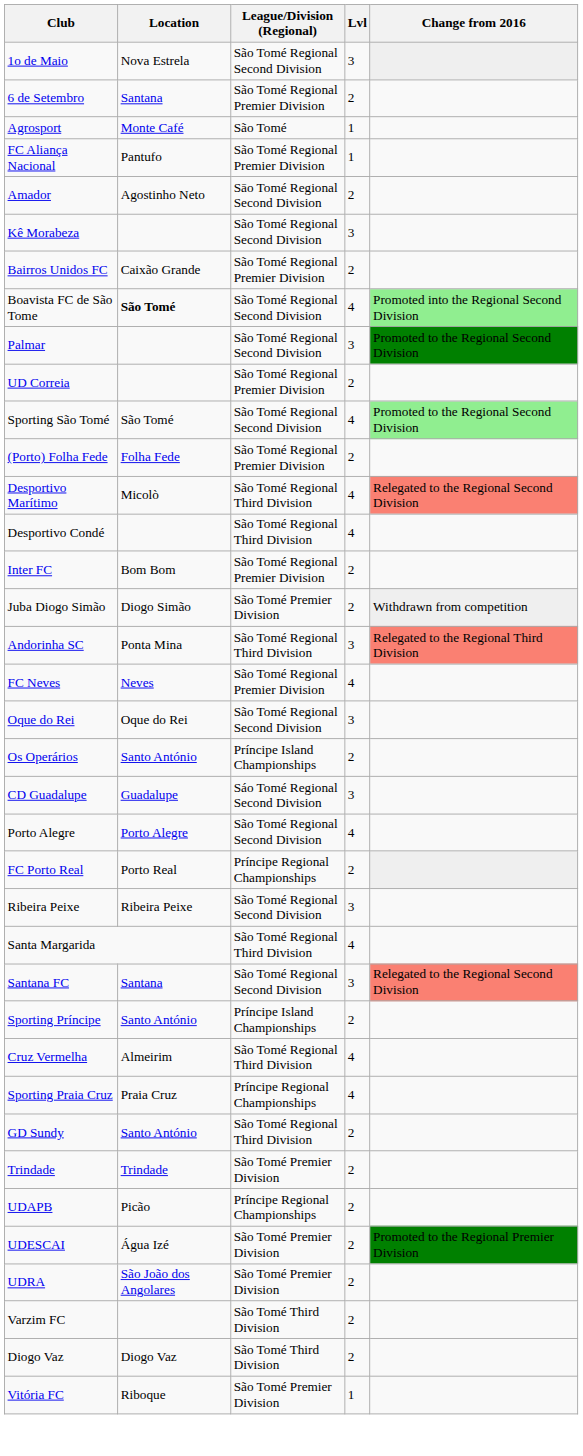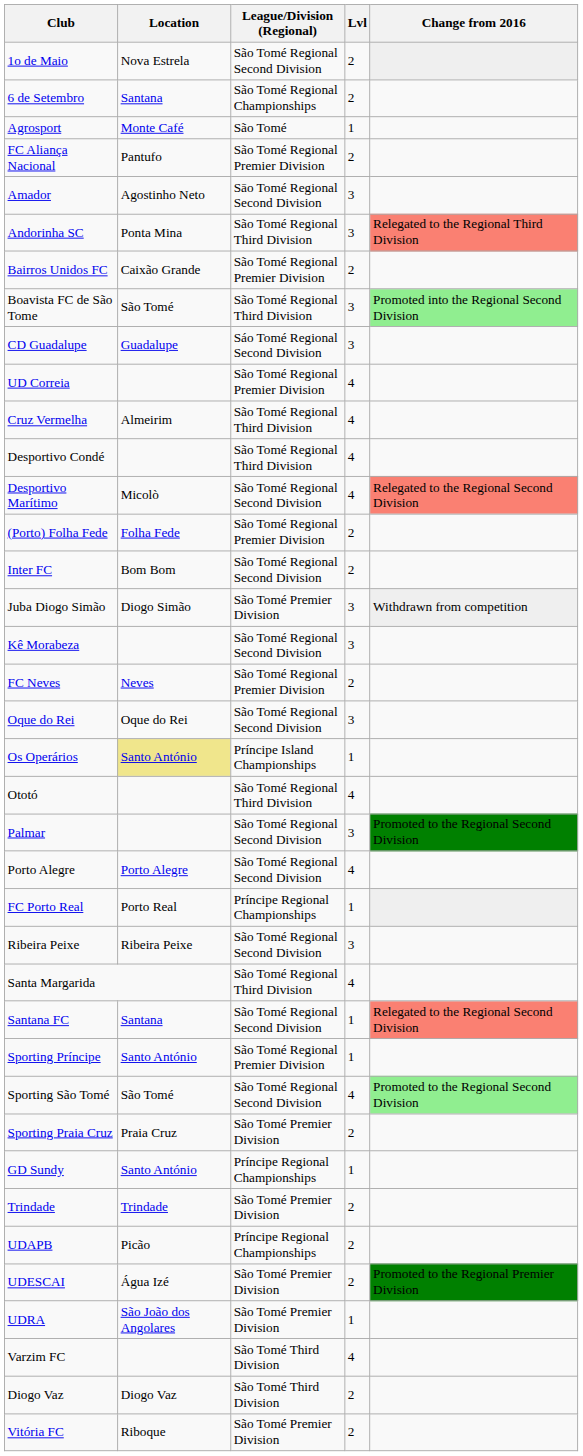1o de Maio | Lvl: 3 -> 2
6 de Setembro | League/Division (Regional): São Tomé Regional Premier Division -> São Tomé Regional Championships
FC Aliança Nacional | Lvl: 1 -> 2
Amador | Lvl: 2 -> 3
rows swapped: Andorinha SC <-> Kê Morabeza
Boavista FC de São Tome | Location: bold -> normal
Boavista FC de São Tome | League/Division (Regional): São Tomé Regional Second Division -> São Tomé Regional Third Division
Boavista FC de São Tome | Lvl: 4 -> 3
rows swapped: CD Guadalupe <-> Palmar
UD Correia | Lvl: 2 -> 4
rows swapped: Cruz Vermelha <-> Sporting São Tomé
rows swapped: Desportivo Condé <-> (Porto) Folha Fede
Desportivo Marítimo | League/Division (Regional): São Tomé Regional Third Division -> São Tomé Regional Second Division
Inter FC | League/Division (Regional): São Tomé Regional Premier Division -> São Tomé Regional Second Division
Juba Diogo Simão | Lvl: 2 -> 3
FC Neves | Lvl: 4 -> 2
Os Operários | Location: no background -> khaki background
Os Operários | Lvl: 2 -> 1
+ row: Ototó | São Tomé Regional Third Division | 4
FC Porto Real | Lvl: 2 -> 1
Santana FC | Lvl: 3 -> 1
Sporting Príncipe | League/Division (Regional): Príncipe Island Championships -> São Tomé Regional Premier Division
Sporting Príncipe | Lvl: 2 -> 1
Sporting Praia Cruz | League/Division (Regional): Príncipe Regional Championships -> São Tomé Premier Division
Sporting Praia Cruz | Lvl: 4 -> 2
GD Sundy | League/Division (Regional): São Tomé Regional Third Division -> Príncipe Regional Championships
GD Sundy | Lvl: 2 -> 1
UDRA | Lvl: 2 -> 1
Varzim FC | Lvl: 2 -> 4
Vitória FC | Lvl: 1 -> 2
